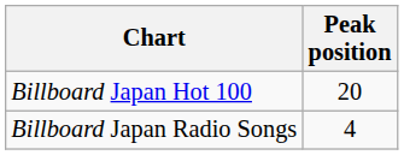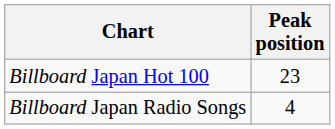Billboard Japan Hot 100 | Peak position: 20 -> 23
